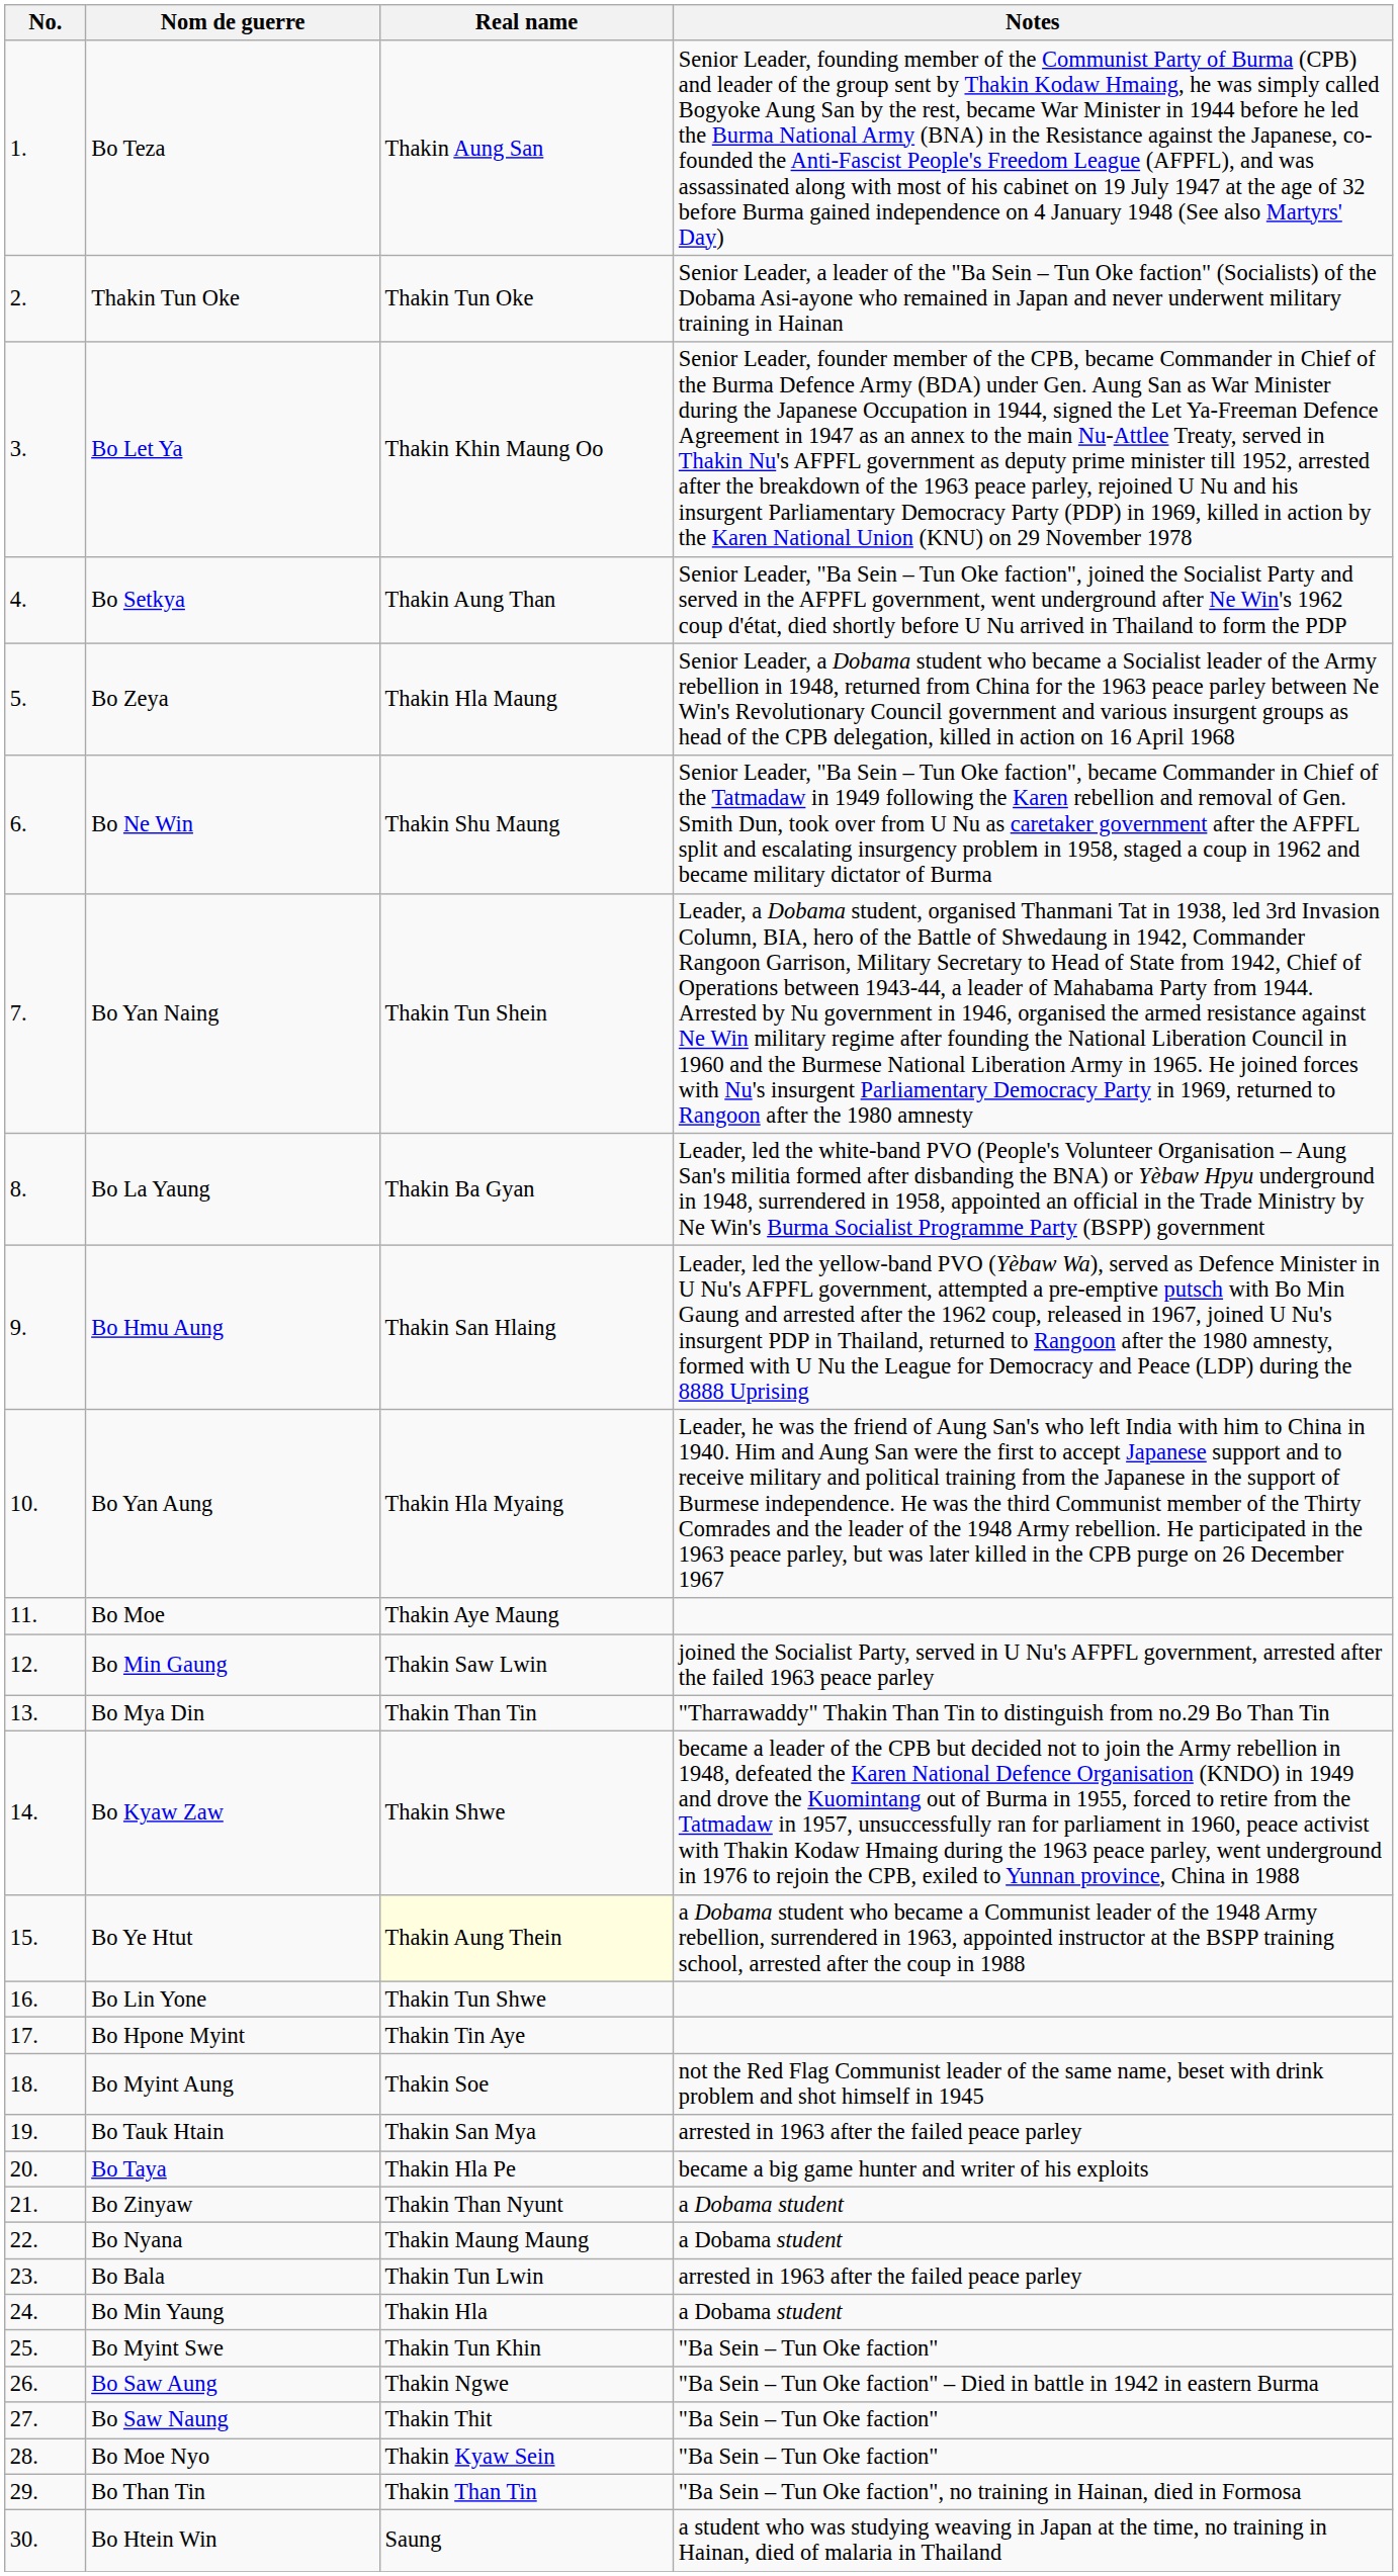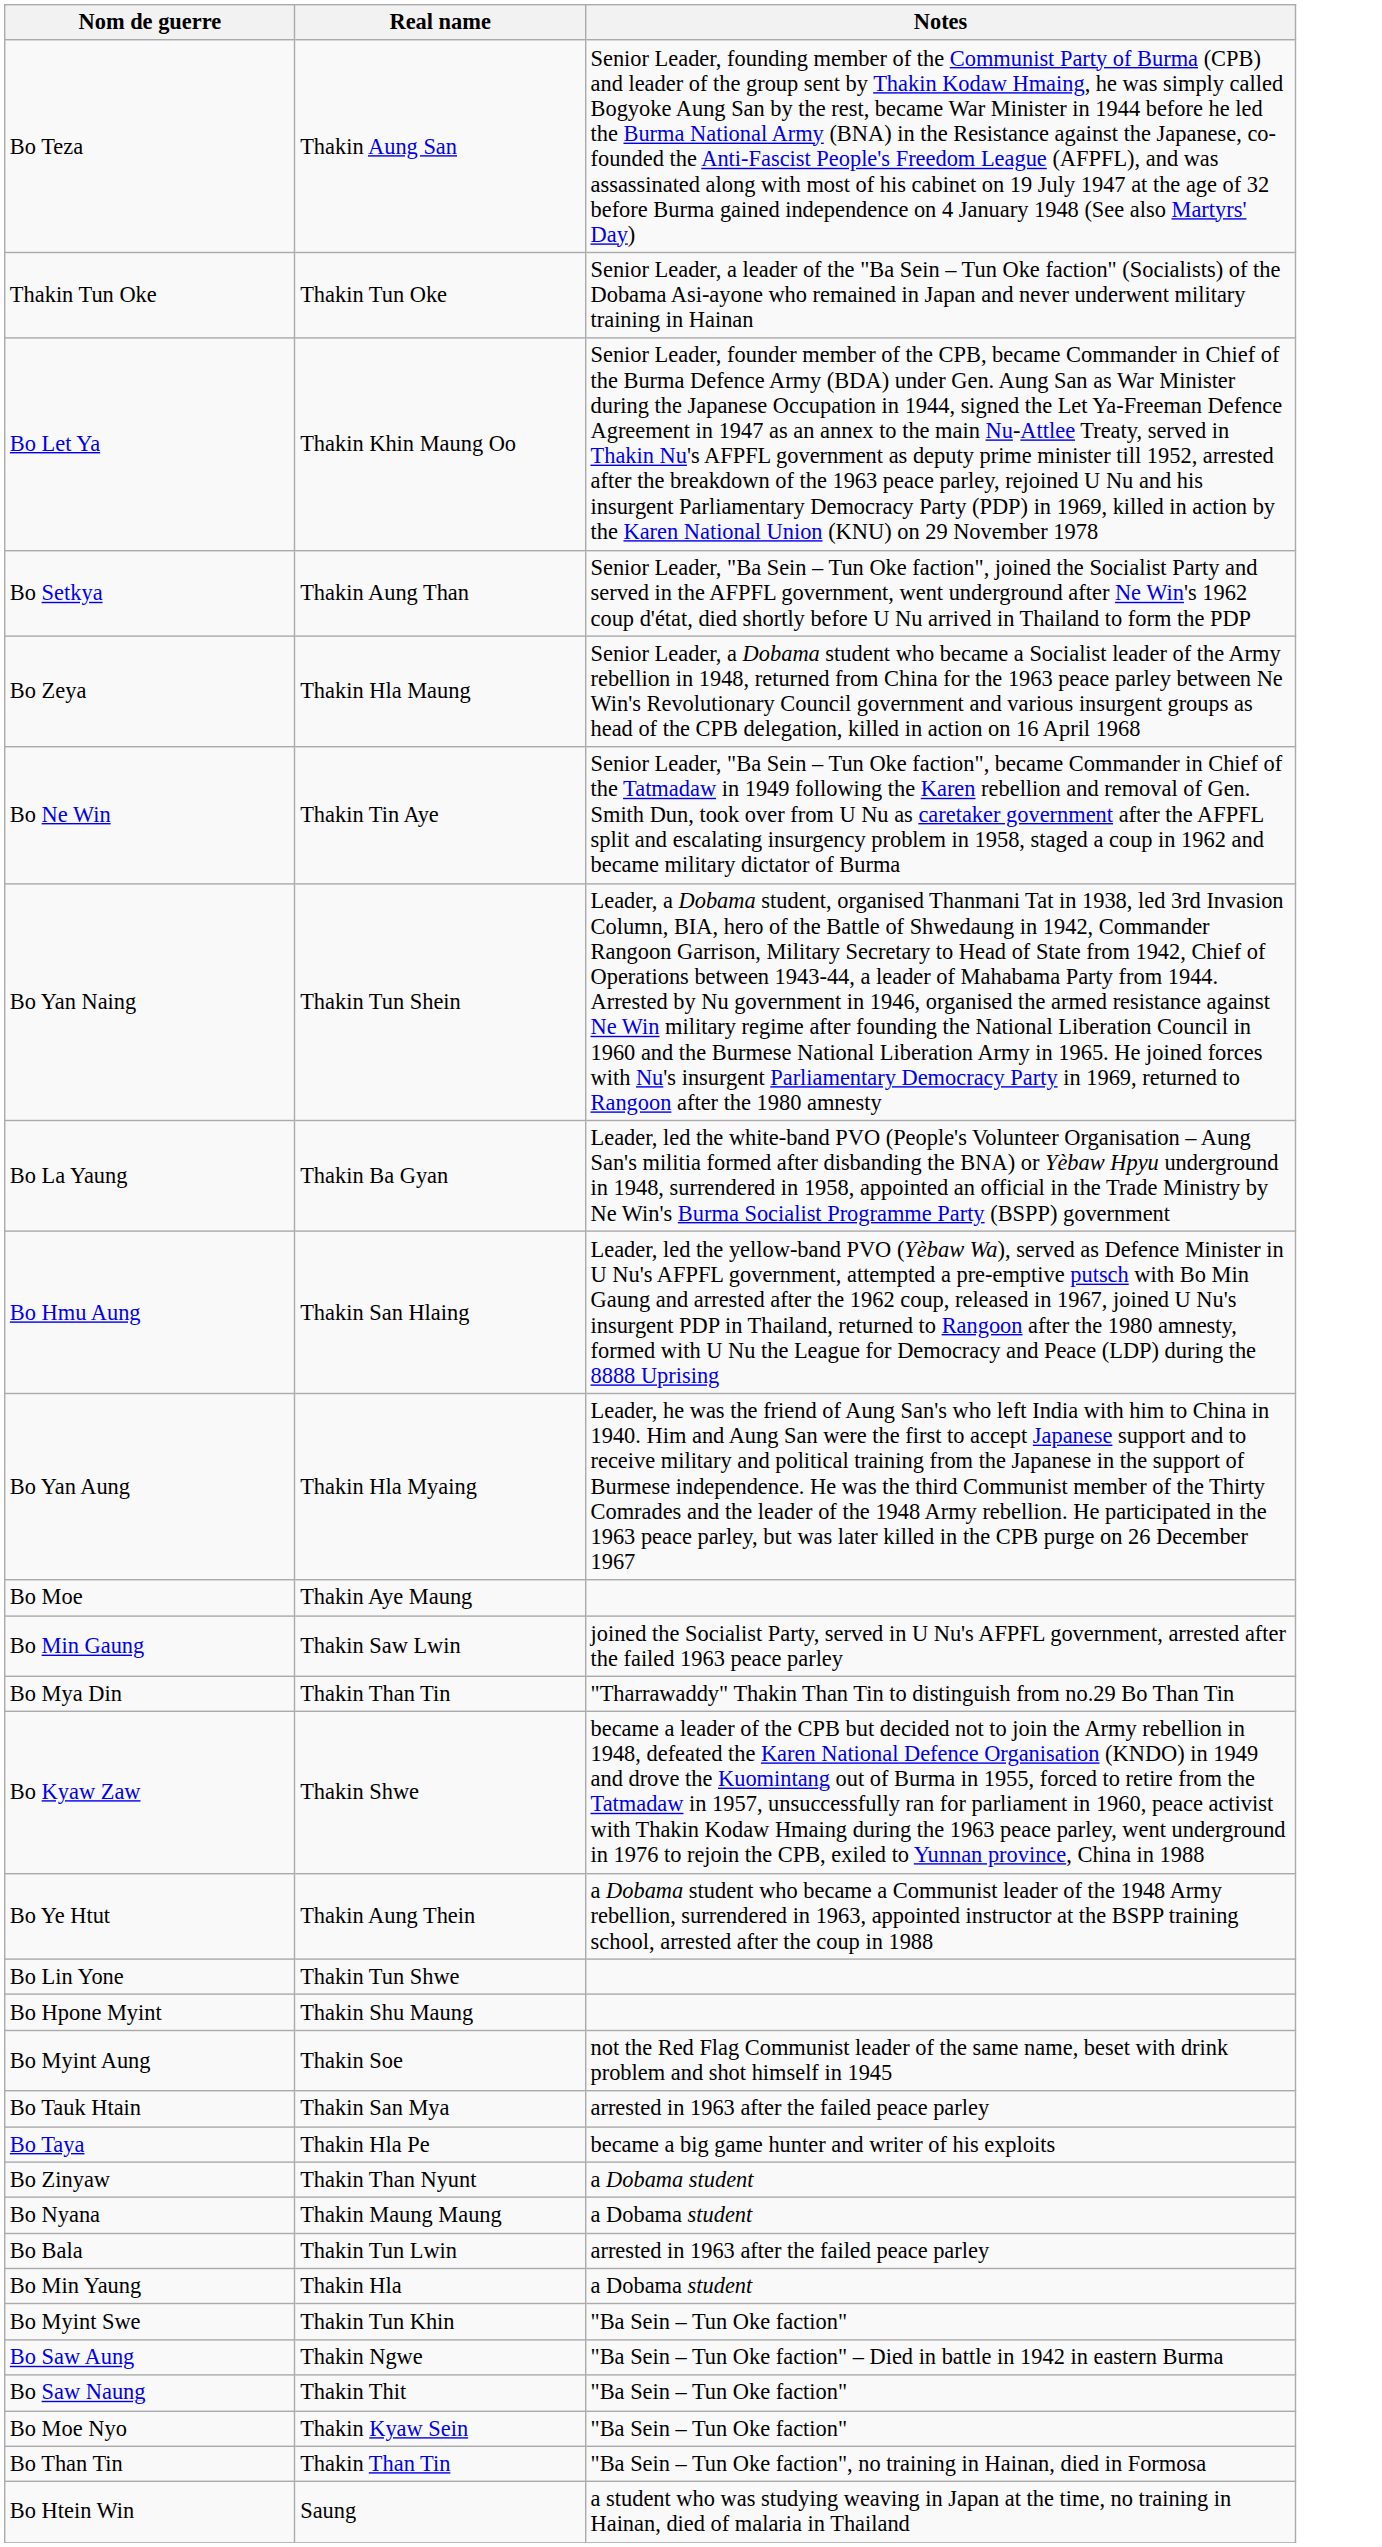- column: No. | 1. | 2. | 3. | 4. | 5. | 6. | 7. | 8. | 9. | 10. | 11. | 12. | 13. | 14. | 15. | 16. | 17. | 18. | 19. | 20. | 21. | 22. | 23. | 24. | 25. | 26. | 27. | 28. | 29. | 30.
Bo Ne Win | Real name: Thakin Shu Maung -> Thakin Tin Aye
Bo Ye Htut | Real name: lightyellow background -> no background
Bo Hpone Myint | Real name: Thakin Tin Aye -> Thakin Shu Maung
